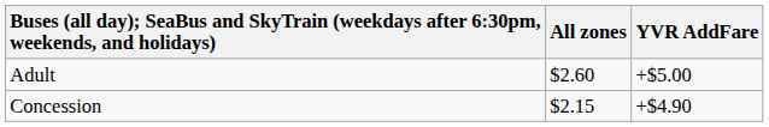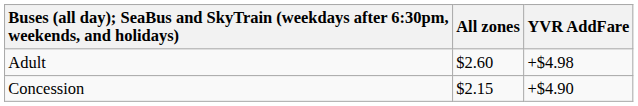Adult | YVR AddFare: +$5.00 -> +$4.98
